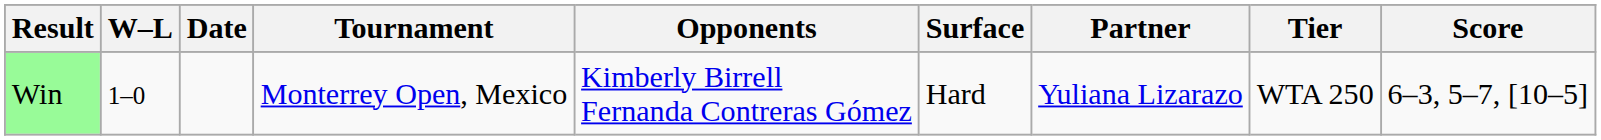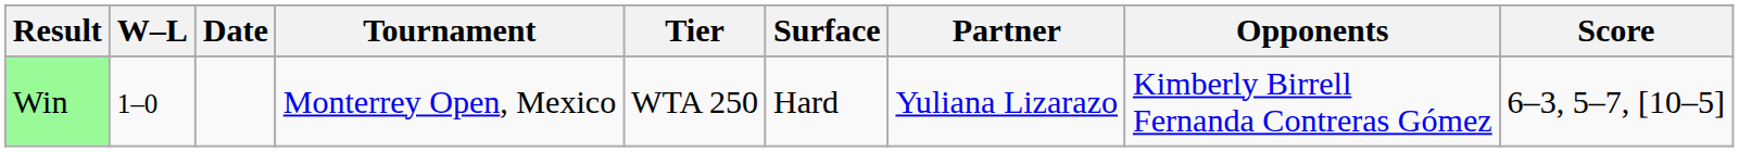columns swapped: Tier <-> Opponents
